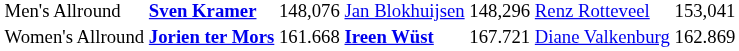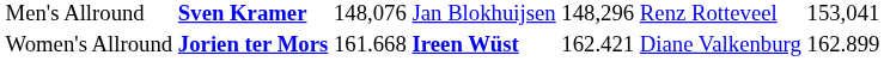Women's Allround | column 5: 167.721 -> 162.421
Women's Allround | column 7: 162.869 -> 162.899
